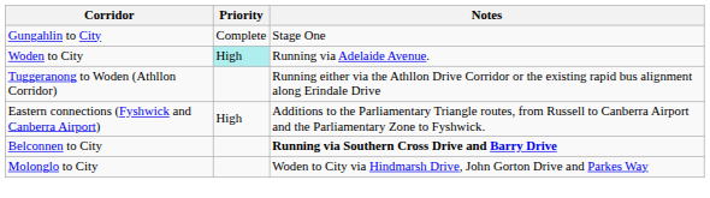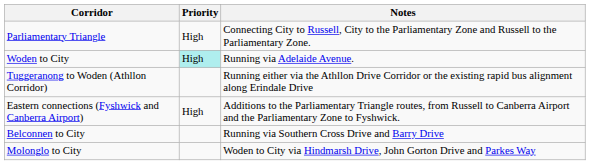- row: Gungahlin to City | Complete | Stage One
+ row: Parliamentary Triangle | High | Connecting City to Russell, City to the Parliamentary Zone and Russell to the Parliamentary Zone.
Belconnen to City | Notes: bold -> normal
